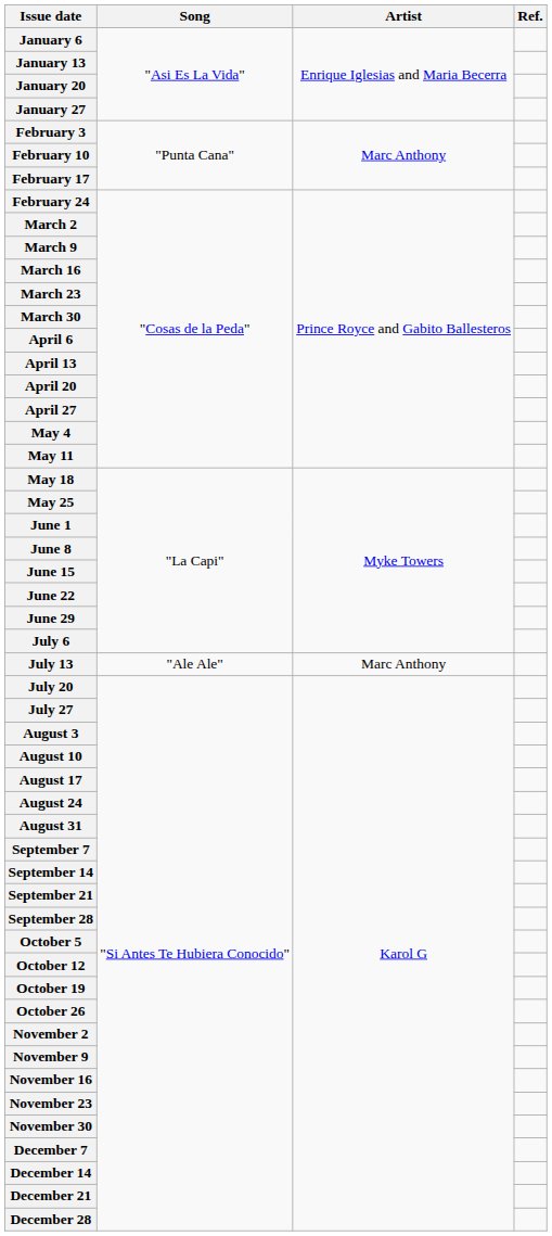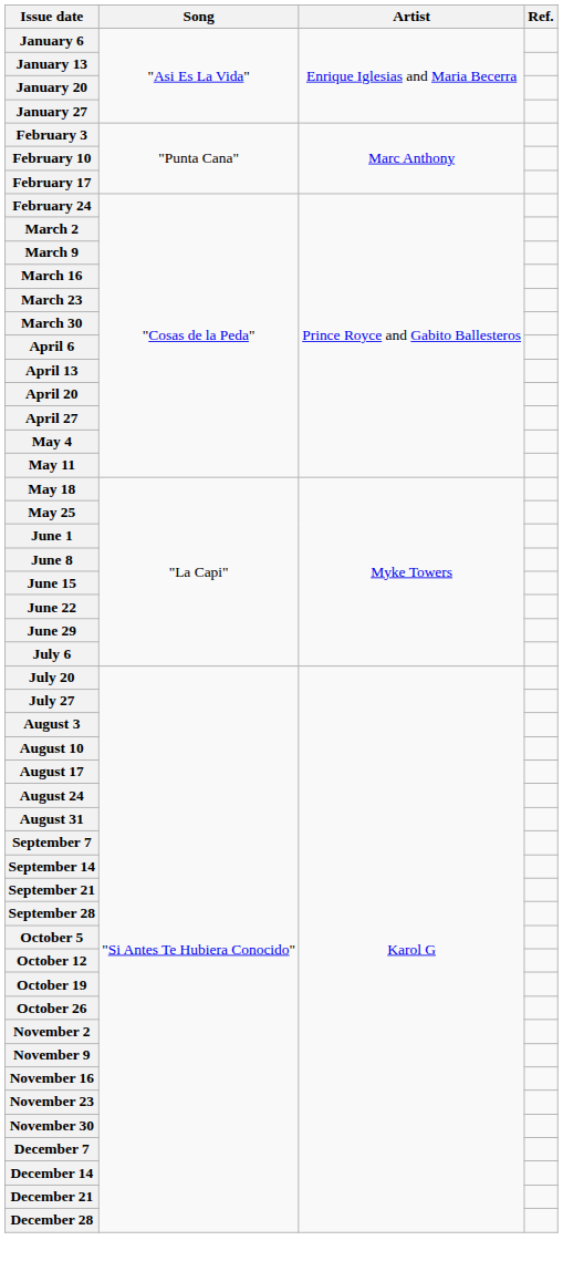- row: July 13 | "Ale Ale" | Marc Anthony
